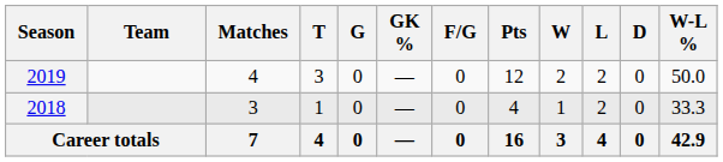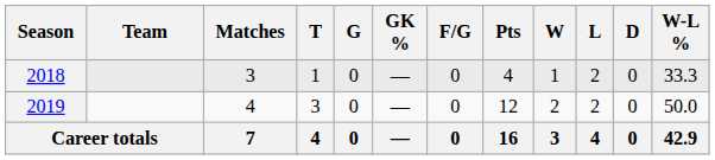rows swapped: 2018 <-> 2019
